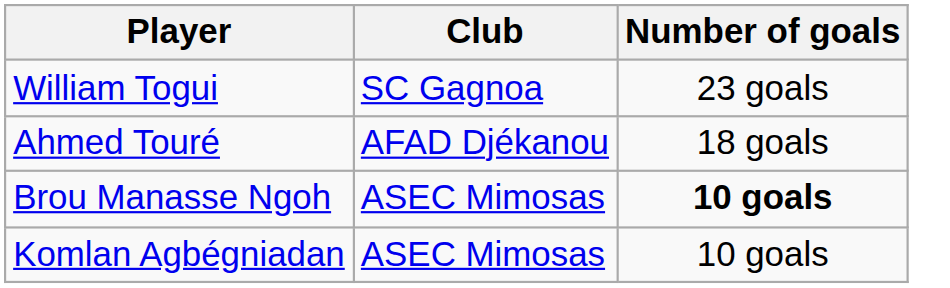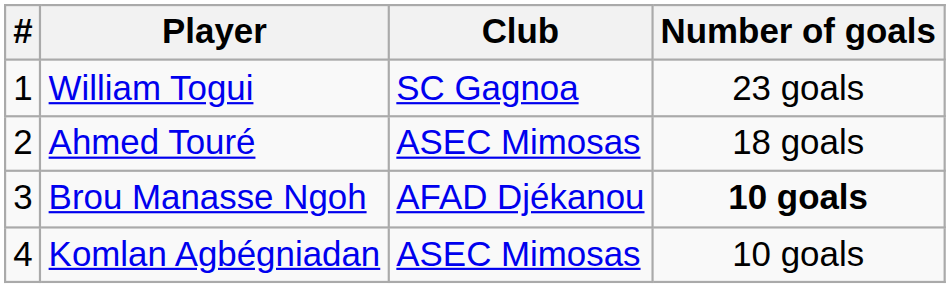+ column: # | 1 | 2 | 3 | 4
Ahmed Touré | Club: AFAD Djékanou -> ASEC Mimosas
Brou Manasse Ngoh | Club: ASEC Mimosas -> AFAD Djékanou
